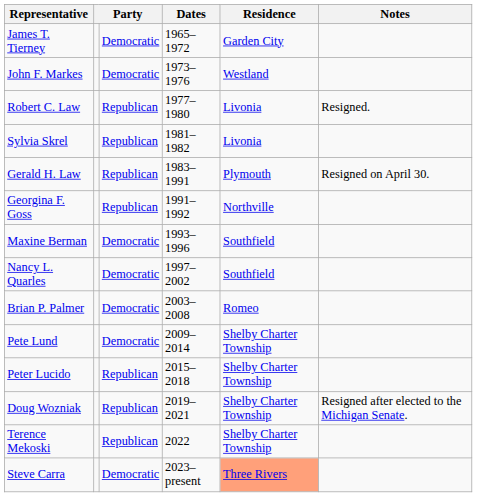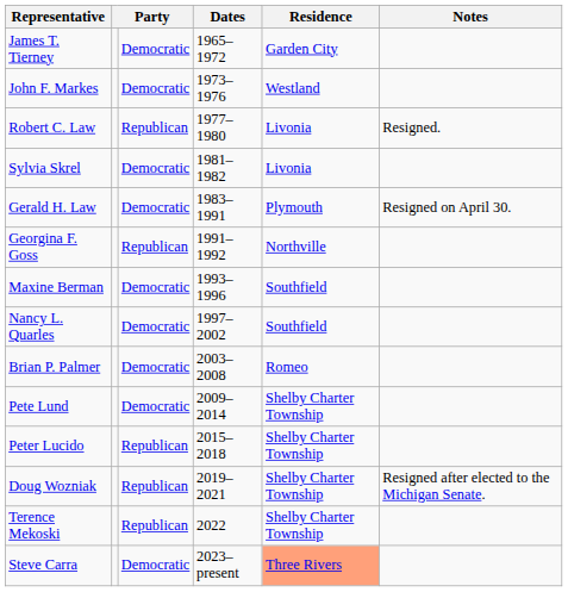Sylvia Skrel | column 3: Republican -> Democratic
Gerald H. Law | column 3: Republican -> Democratic
